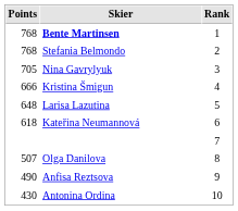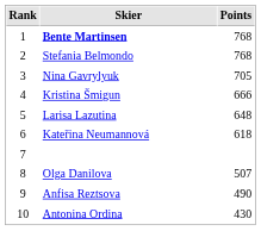columns swapped: Rank <-> Points
